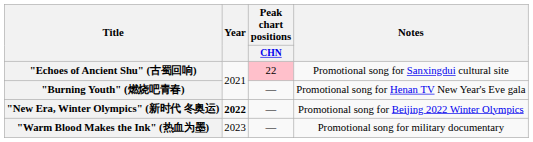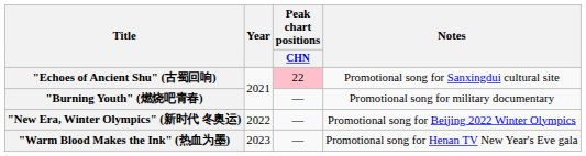"Burning Youth" (燃烧吧青春) | Notes: Promotional song for Henan TV New Year's Eve gala -> Promotional song for military documentary
"New Era, Winter Olympics" (新时代 冬奥运) | Year: bold -> normal
"Warm Blood Makes the Ink" (热血为墨) | Notes: Promotional song for military documentary -> Promotional song for Henan TV New Year's Eve gala
